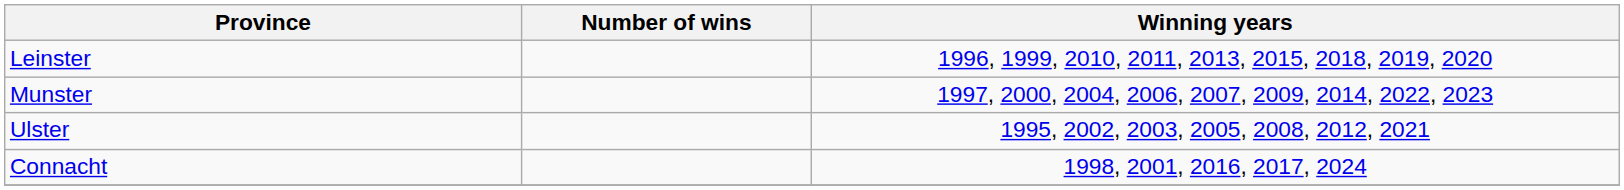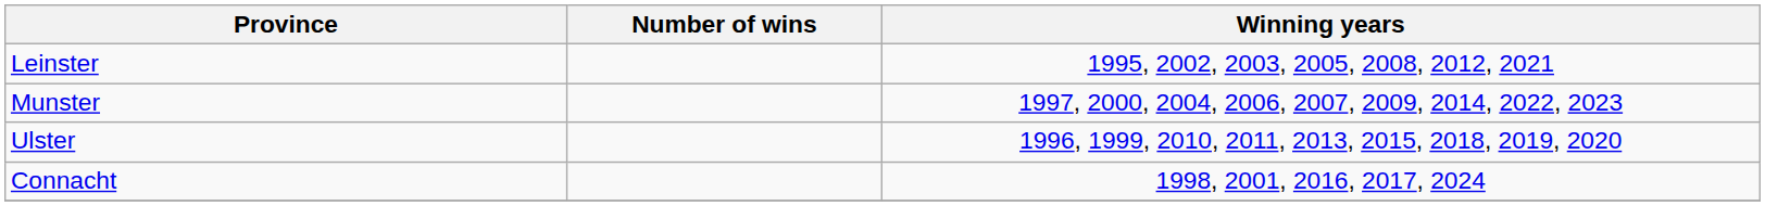Leinster | Winning years: 1996, 1999, 2010, 2011, 2013, 2015, 2018, 2019, 2020 -> 1995, 2002, 2003, 2005, 2008, 2012, 2021
Ulster | Winning years: 1995, 2002, 2003, 2005, 2008, 2012, 2021 -> 1996, 1999, 2010, 2011, 2013, 2015, 2018, 2019, 2020
